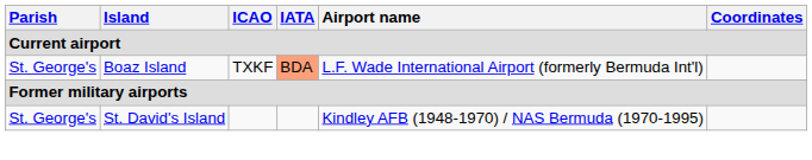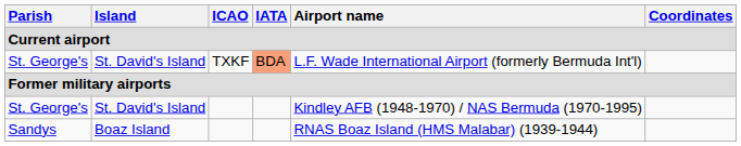St. George's / TXKF | Island: Boaz Island -> St. David's Island
+ row: Sandys | Boaz Island | RNAS Boaz Island (HMS Malabar) (1939-1944)
